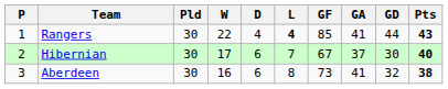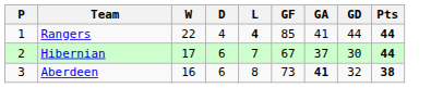- column: Pld | 30 | 30 | 30
Rangers | Pts: 43 -> 44
Hibernian | Pts: 40 -> 44
Aberdeen | GA: normal -> bold
